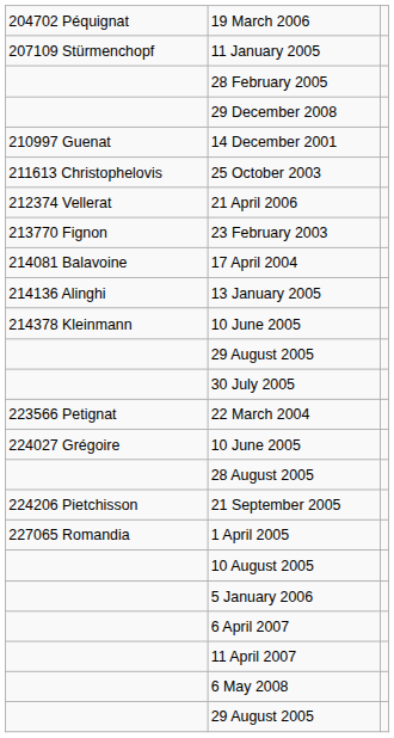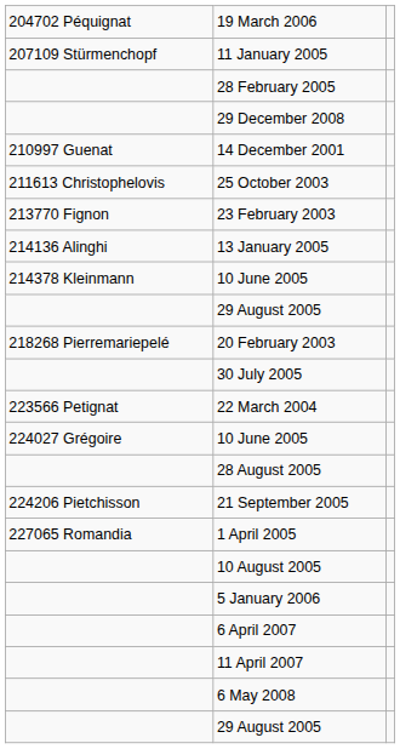- row: 212374 Vellerat | 21 April 2006
- row: 214081 Balavoine | 17 April 2004
+ row: 218268 Pierremariepelé | 20 February 2003
